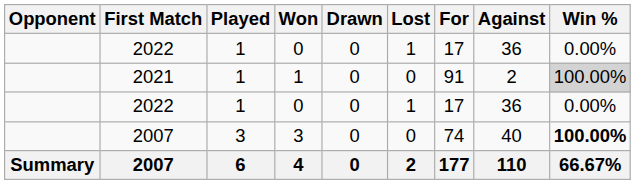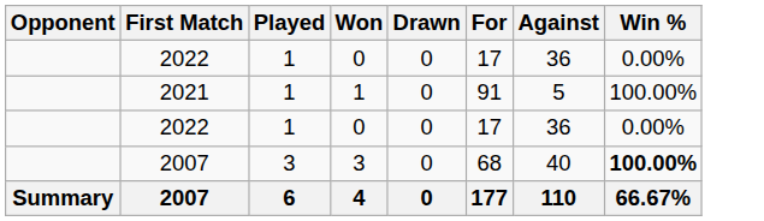- column: Lost | 1 | 0 | 1 | 0 | 2
2021 | Against: 2 -> 5
2021 | Win %: lightgrey background -> no background
2007 / 3 | For: 74 -> 68
